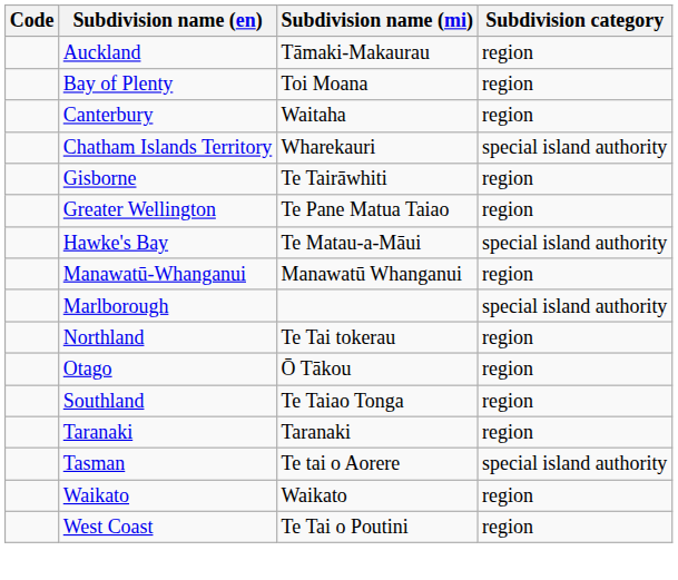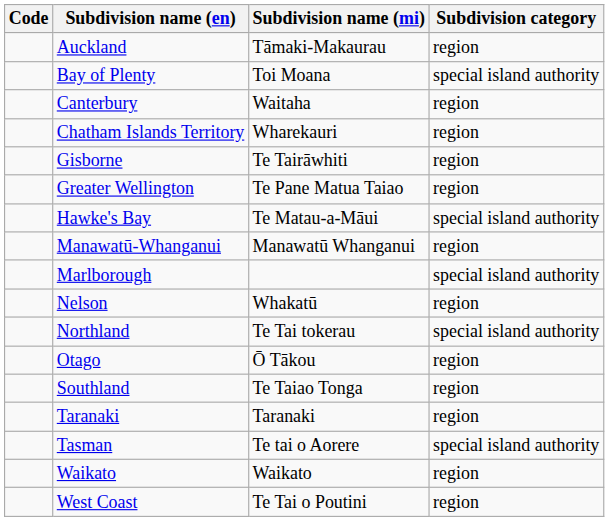Bay of Plenty | Subdivision category: region -> special island authority
Chatham Islands Territory | Subdivision category: special island authority -> region
+ row: Nelson | Whakatū | region
Northland | Subdivision category: region -> special island authority
